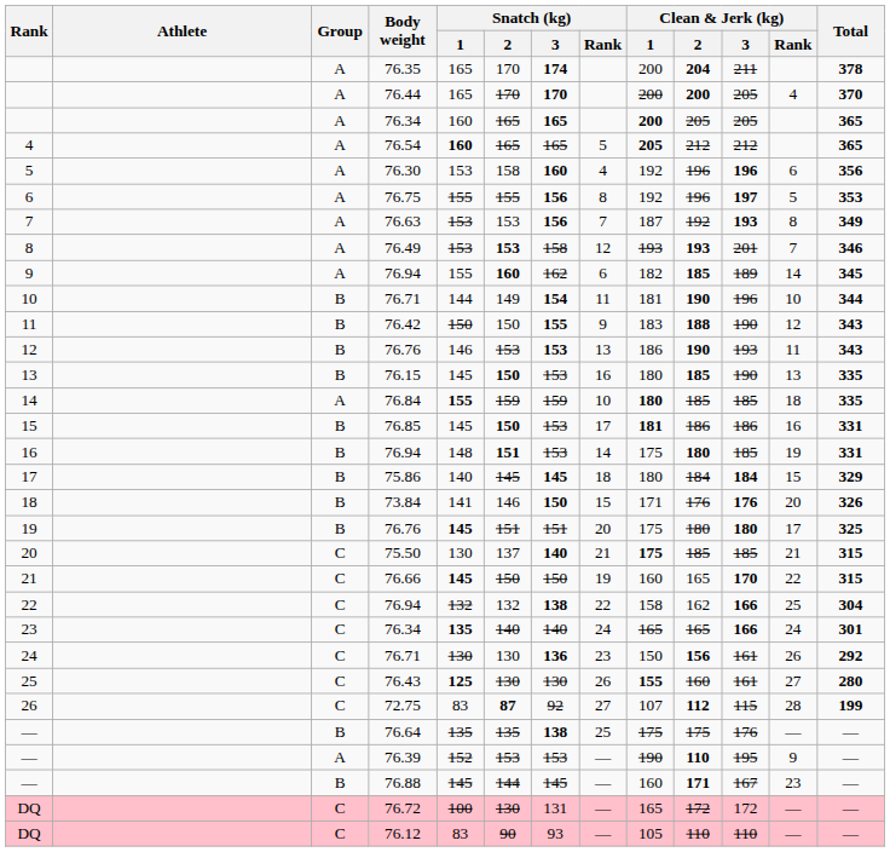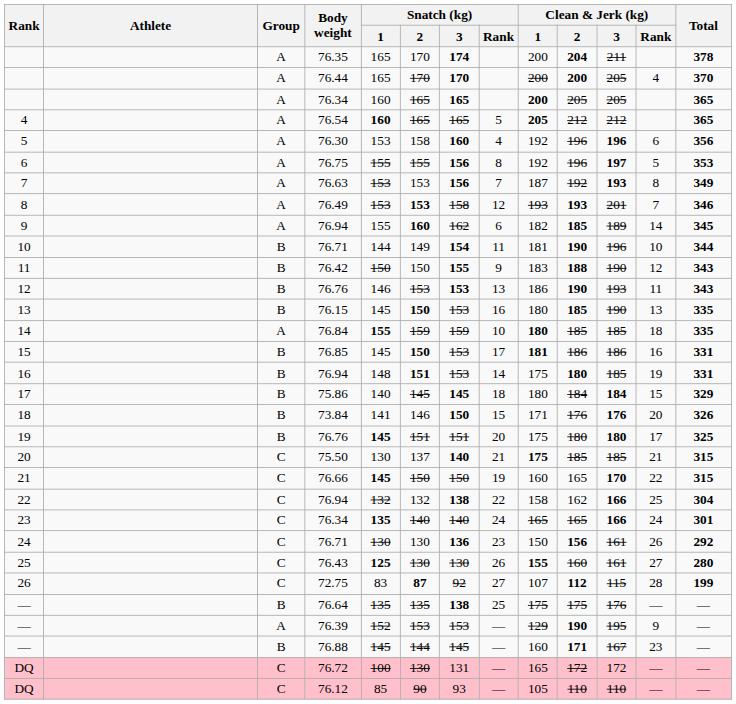— / 76.39 | Clean & Jerk (kg) / 1: 190 -> 129
— / 76.39 | Clean & Jerk (kg) / 2: 110 -> 190
DQ / 76.12 | Snatch (kg) / 1: 83 -> 85
